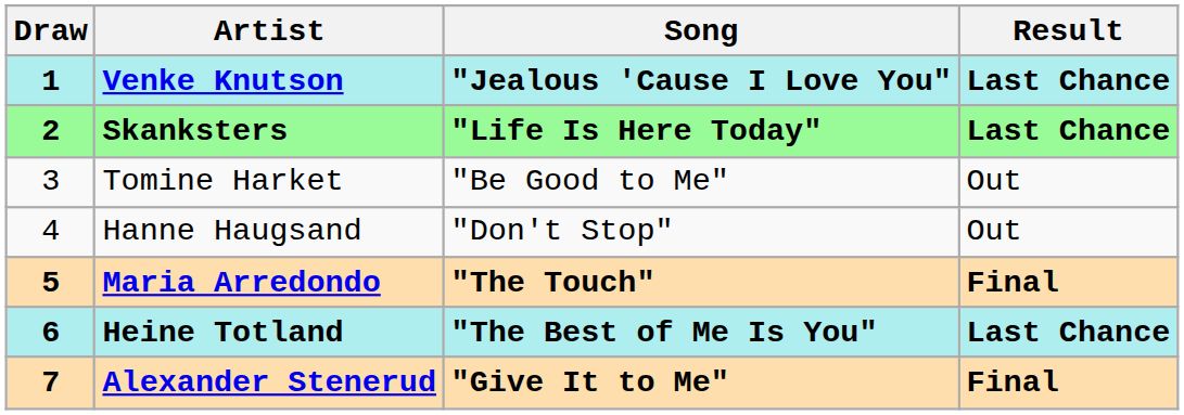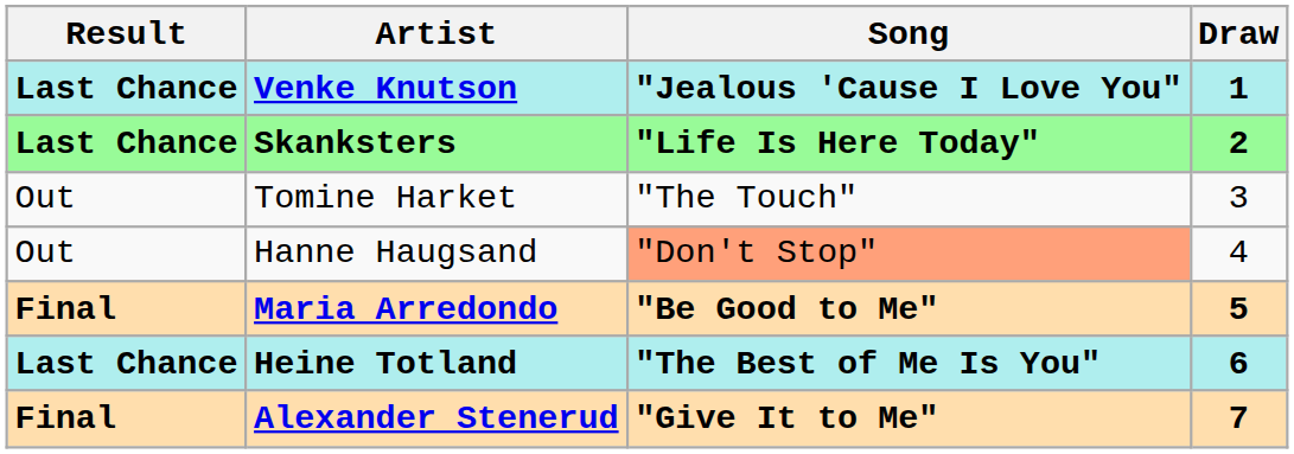columns swapped: Draw <-> Result
Tomine Harket | Song: "Be Good to Me" -> "The Touch"
Hanne Haugsand | Song: no background -> lightsalmon background
Maria Arredondo | Song: "The Touch" -> "Be Good to Me"
